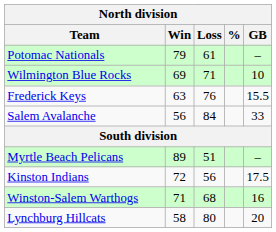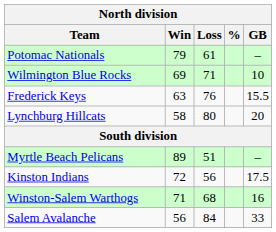rows swapped: Lynchburg Hillcats <-> Salem Avalanche
